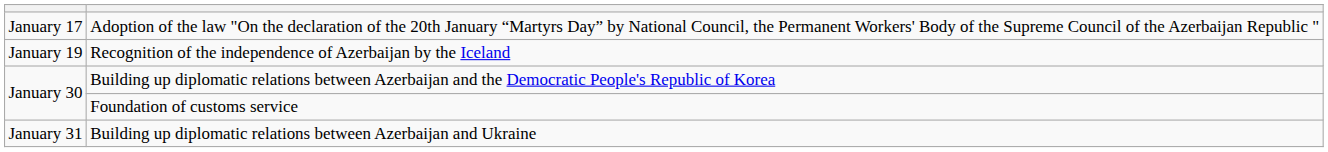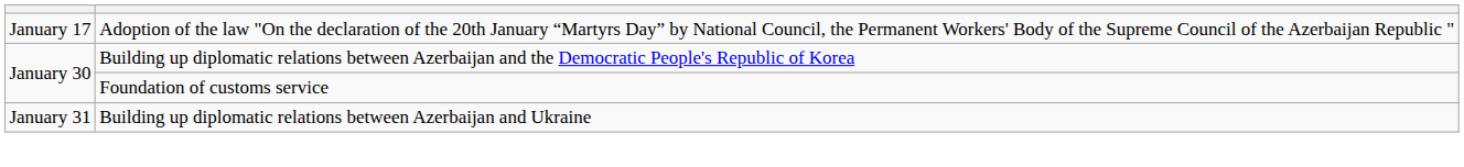- row: January 19 | Recognition of the independence of Azerbaijan by the Iceland
